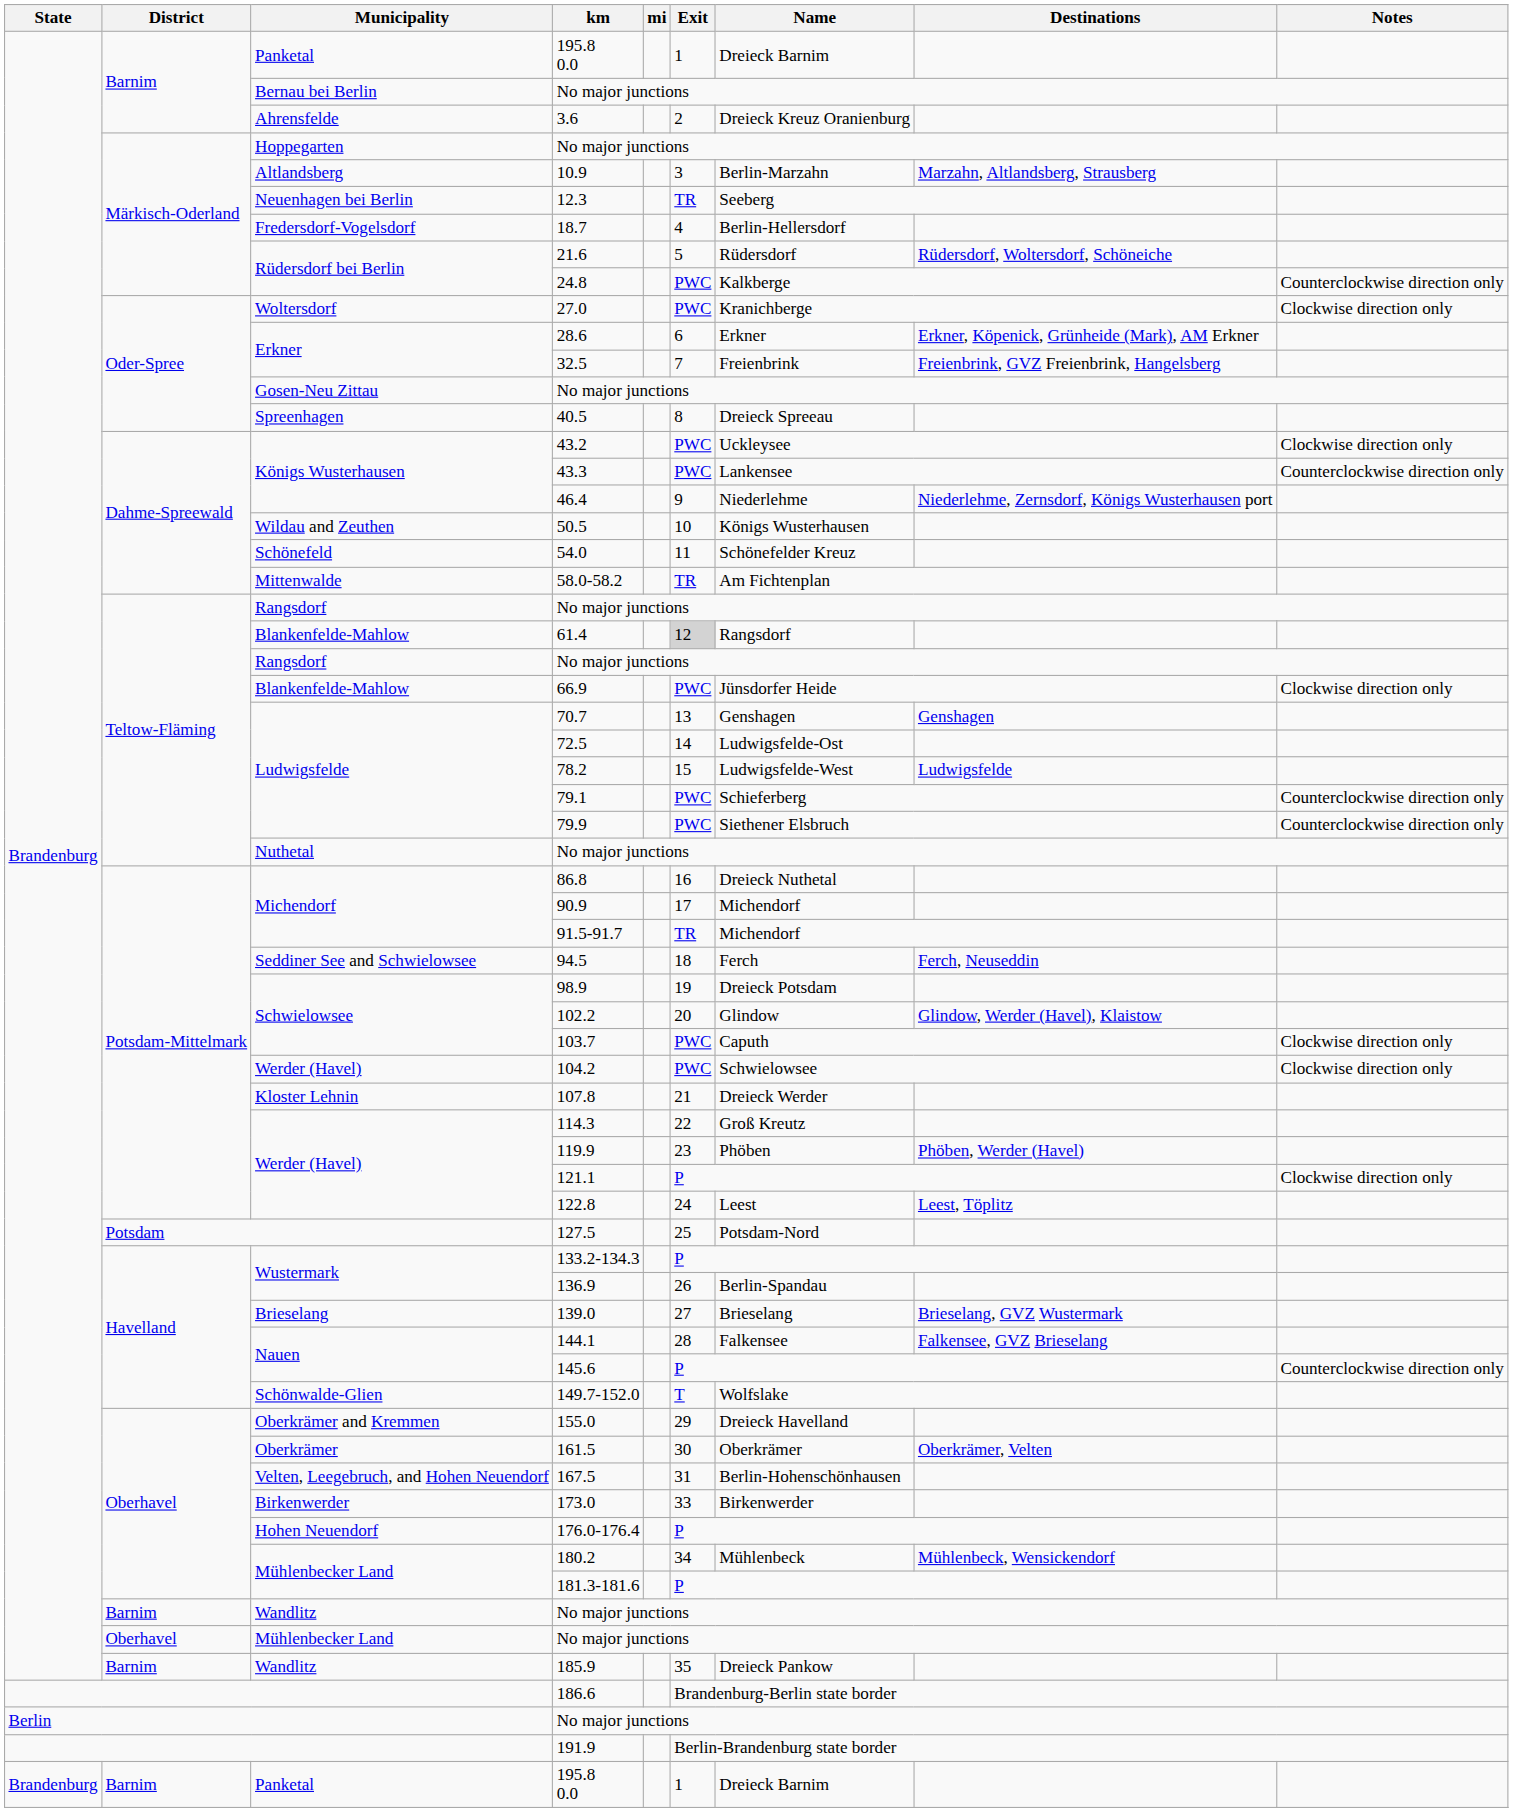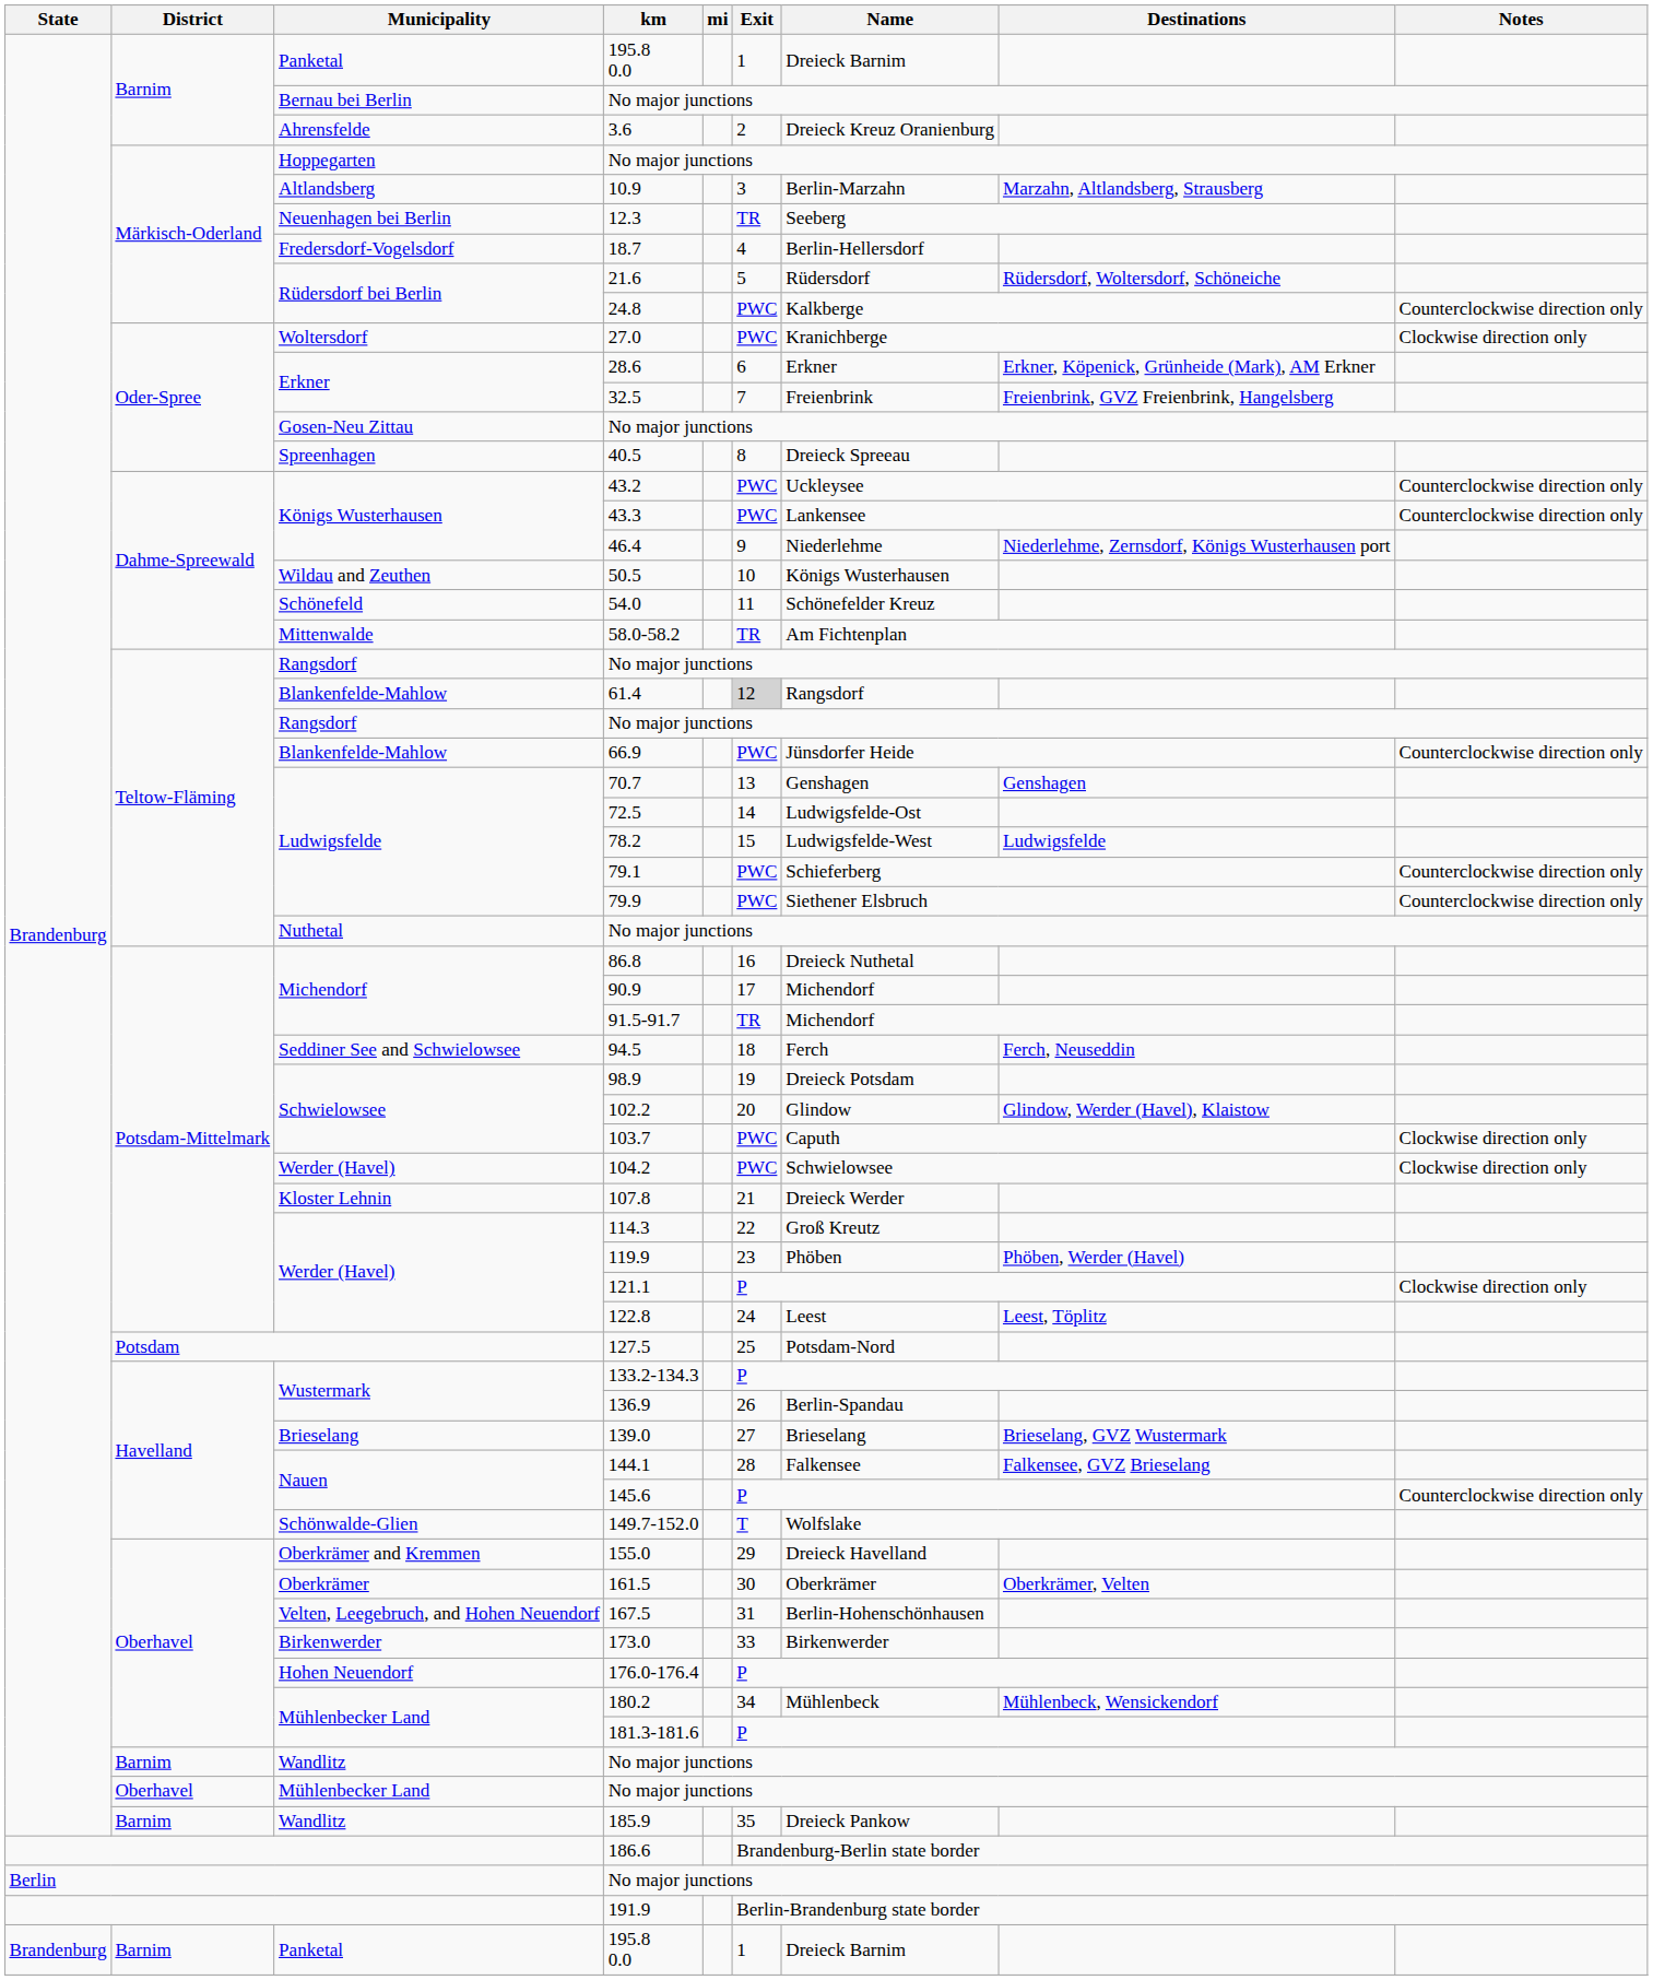43.2 | Notes: Clockwise direction only -> Counterclockwise direction only
66.9 | Notes: Clockwise direction only -> Counterclockwise direction only
